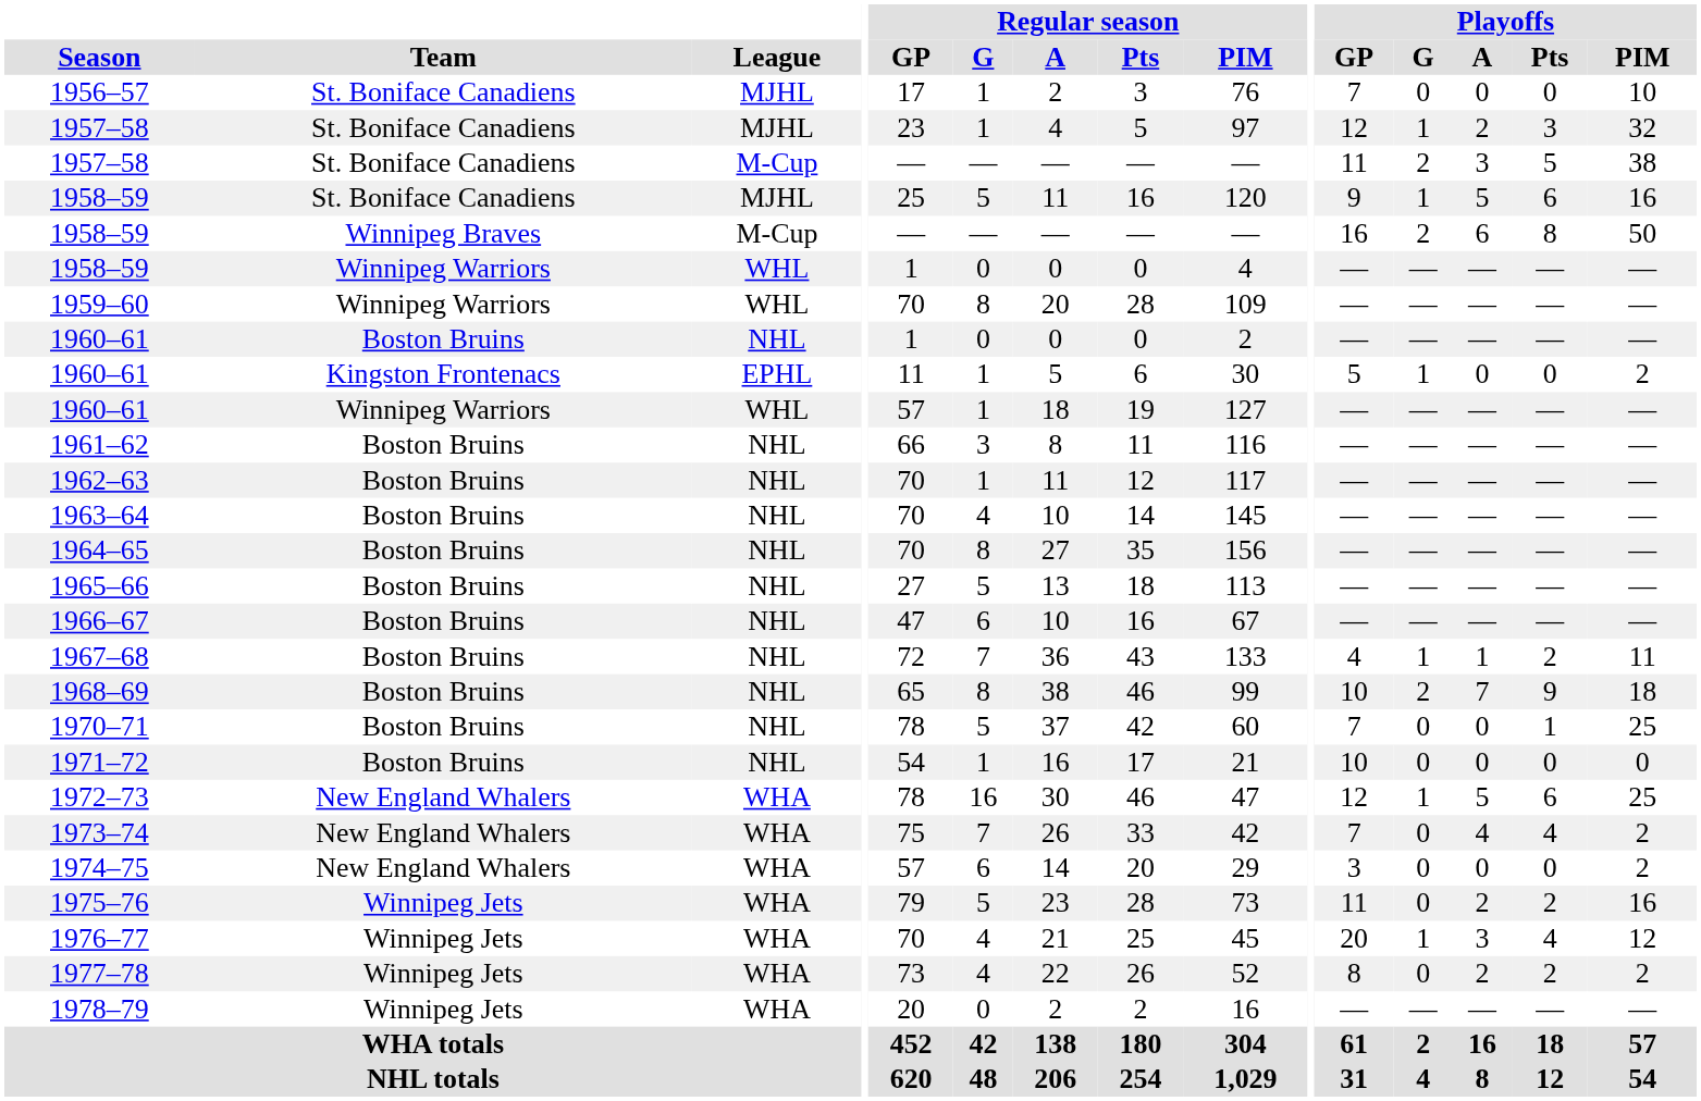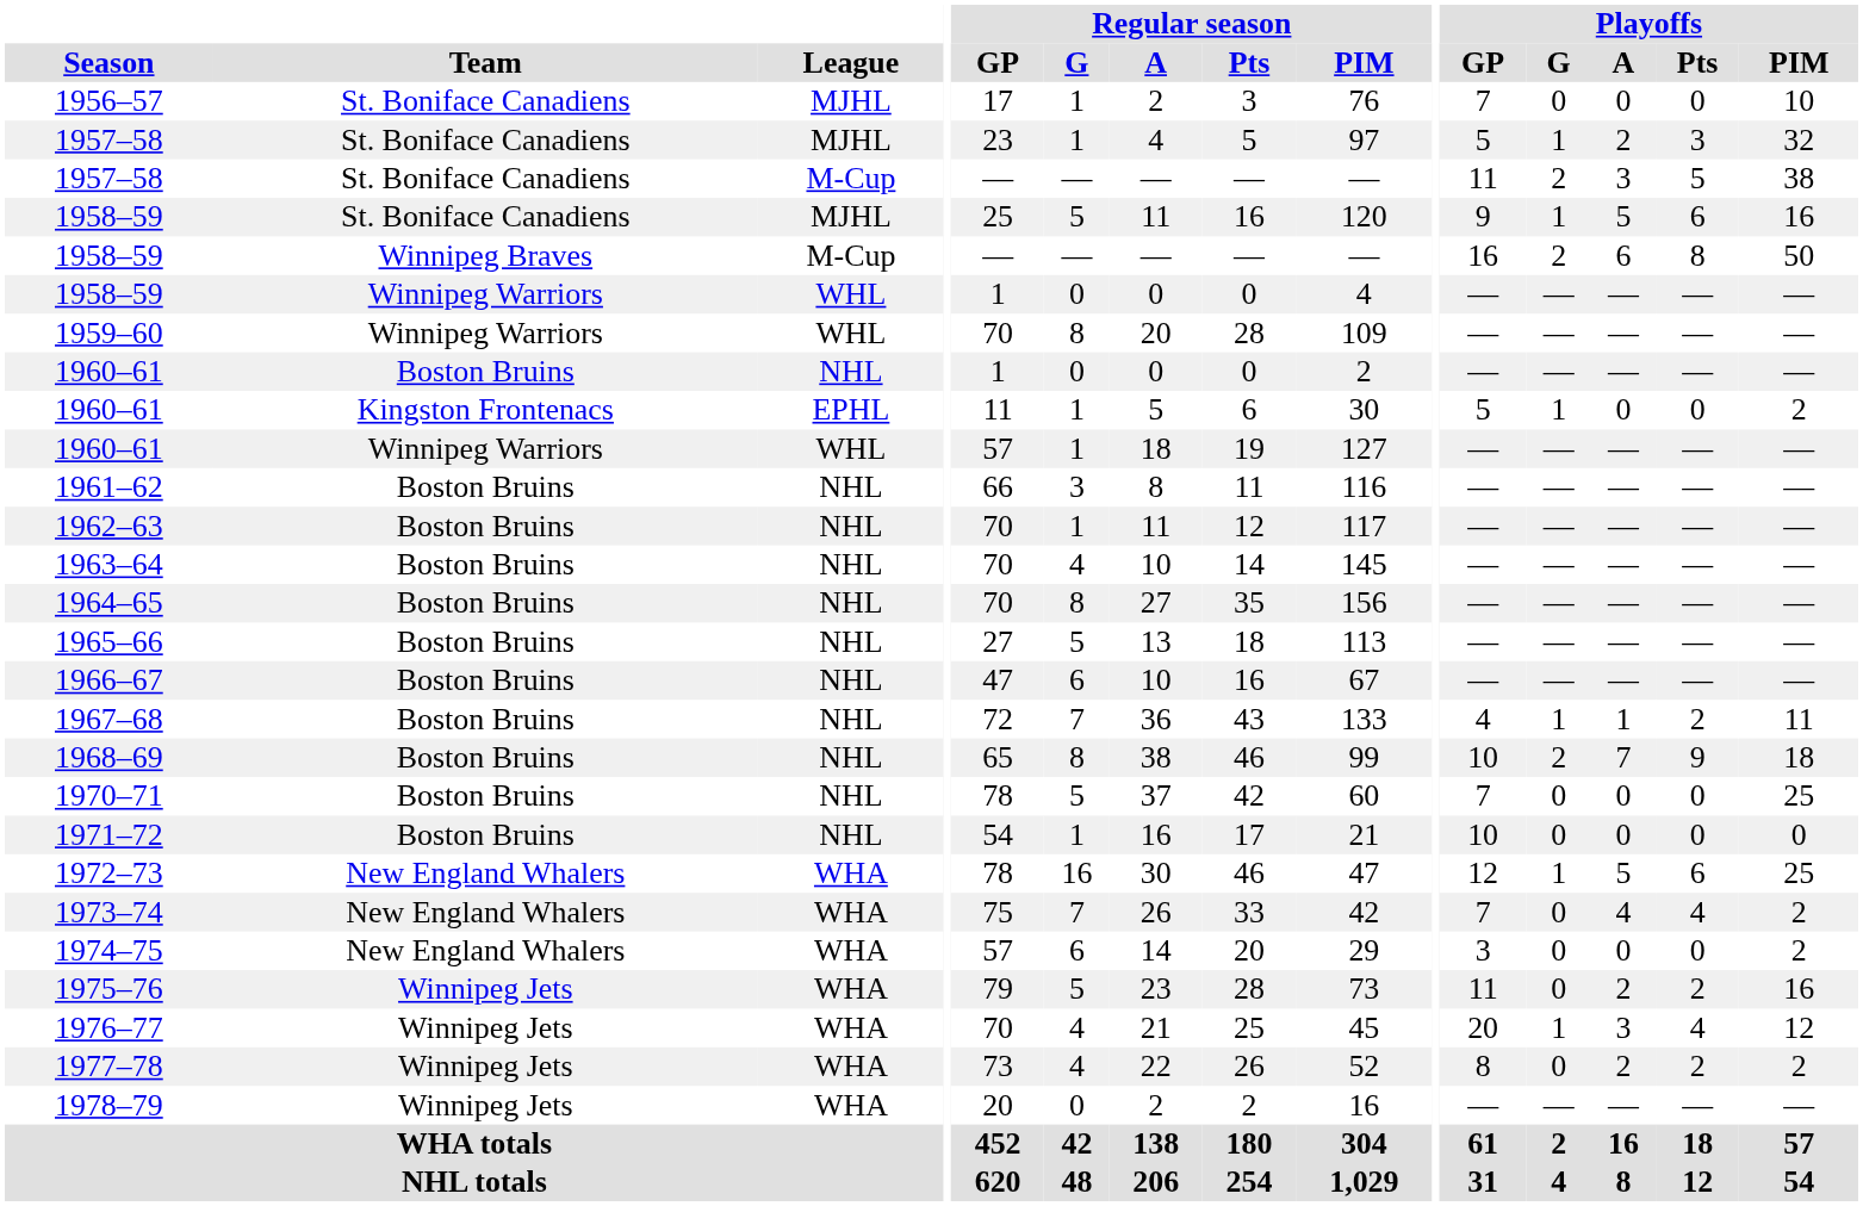1957–58 / MJHL | Playoffs / GP: 12 -> 5
1970–71 | Playoffs / Pts: 1 -> 0
